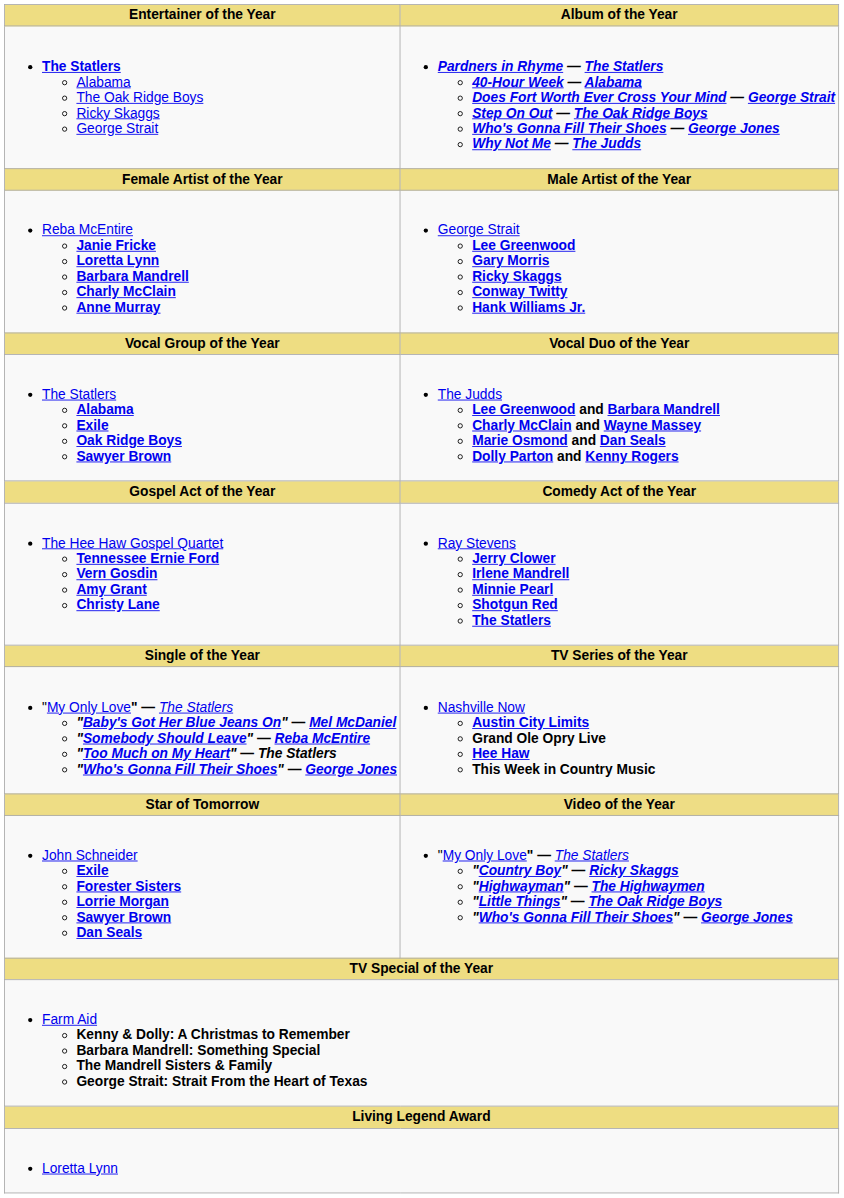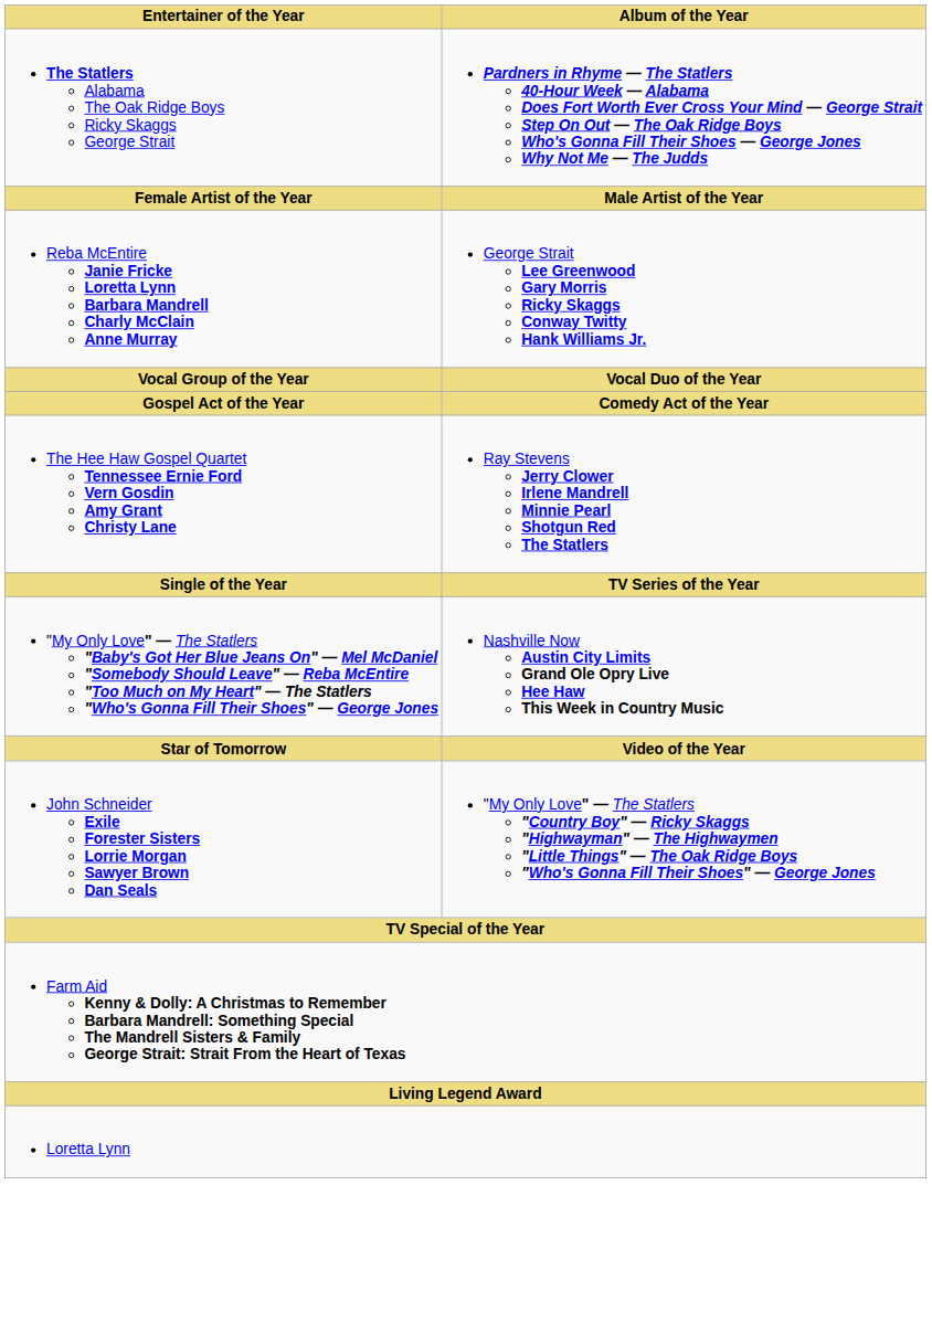- row: The Statlers Alabama Exile Oak Ridge Boys Sawyer Brown | The Judds Lee Greenwood and Barbara Mandrell Charly McClain and Wayne Massey Marie Osmond and Dan Seals Dolly Parton and Kenny Rogers
